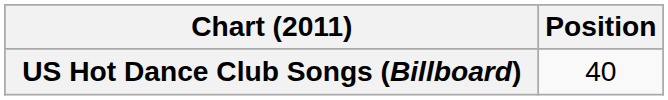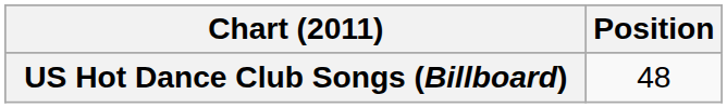US Hot Dance Club Songs (Billboard) | Position: 40 -> 48
